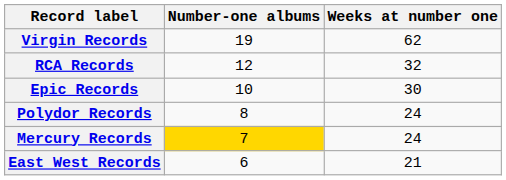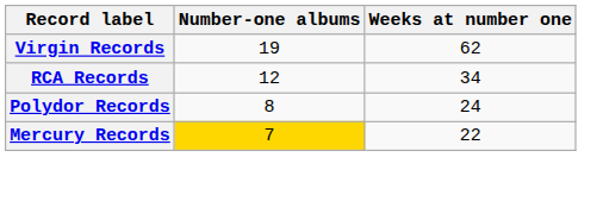RCA Records | Weeks at number one: 32 -> 34
- row: Epic Records | 10 | 30
Mercury Records | Weeks at number one: 24 -> 22
- row: East West Records | 6 | 21
